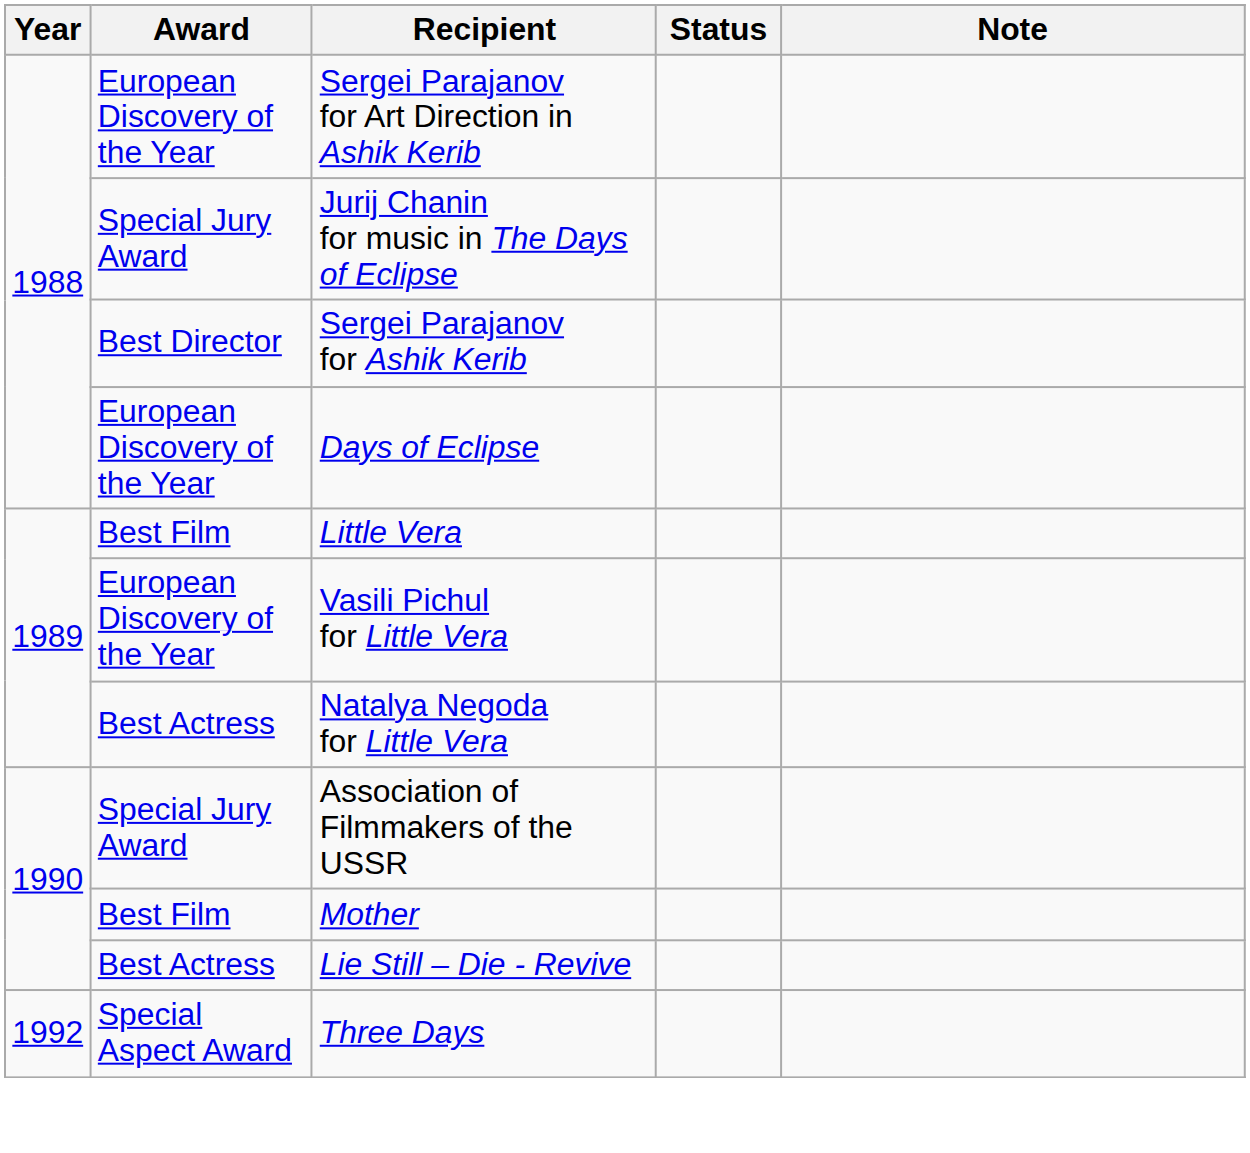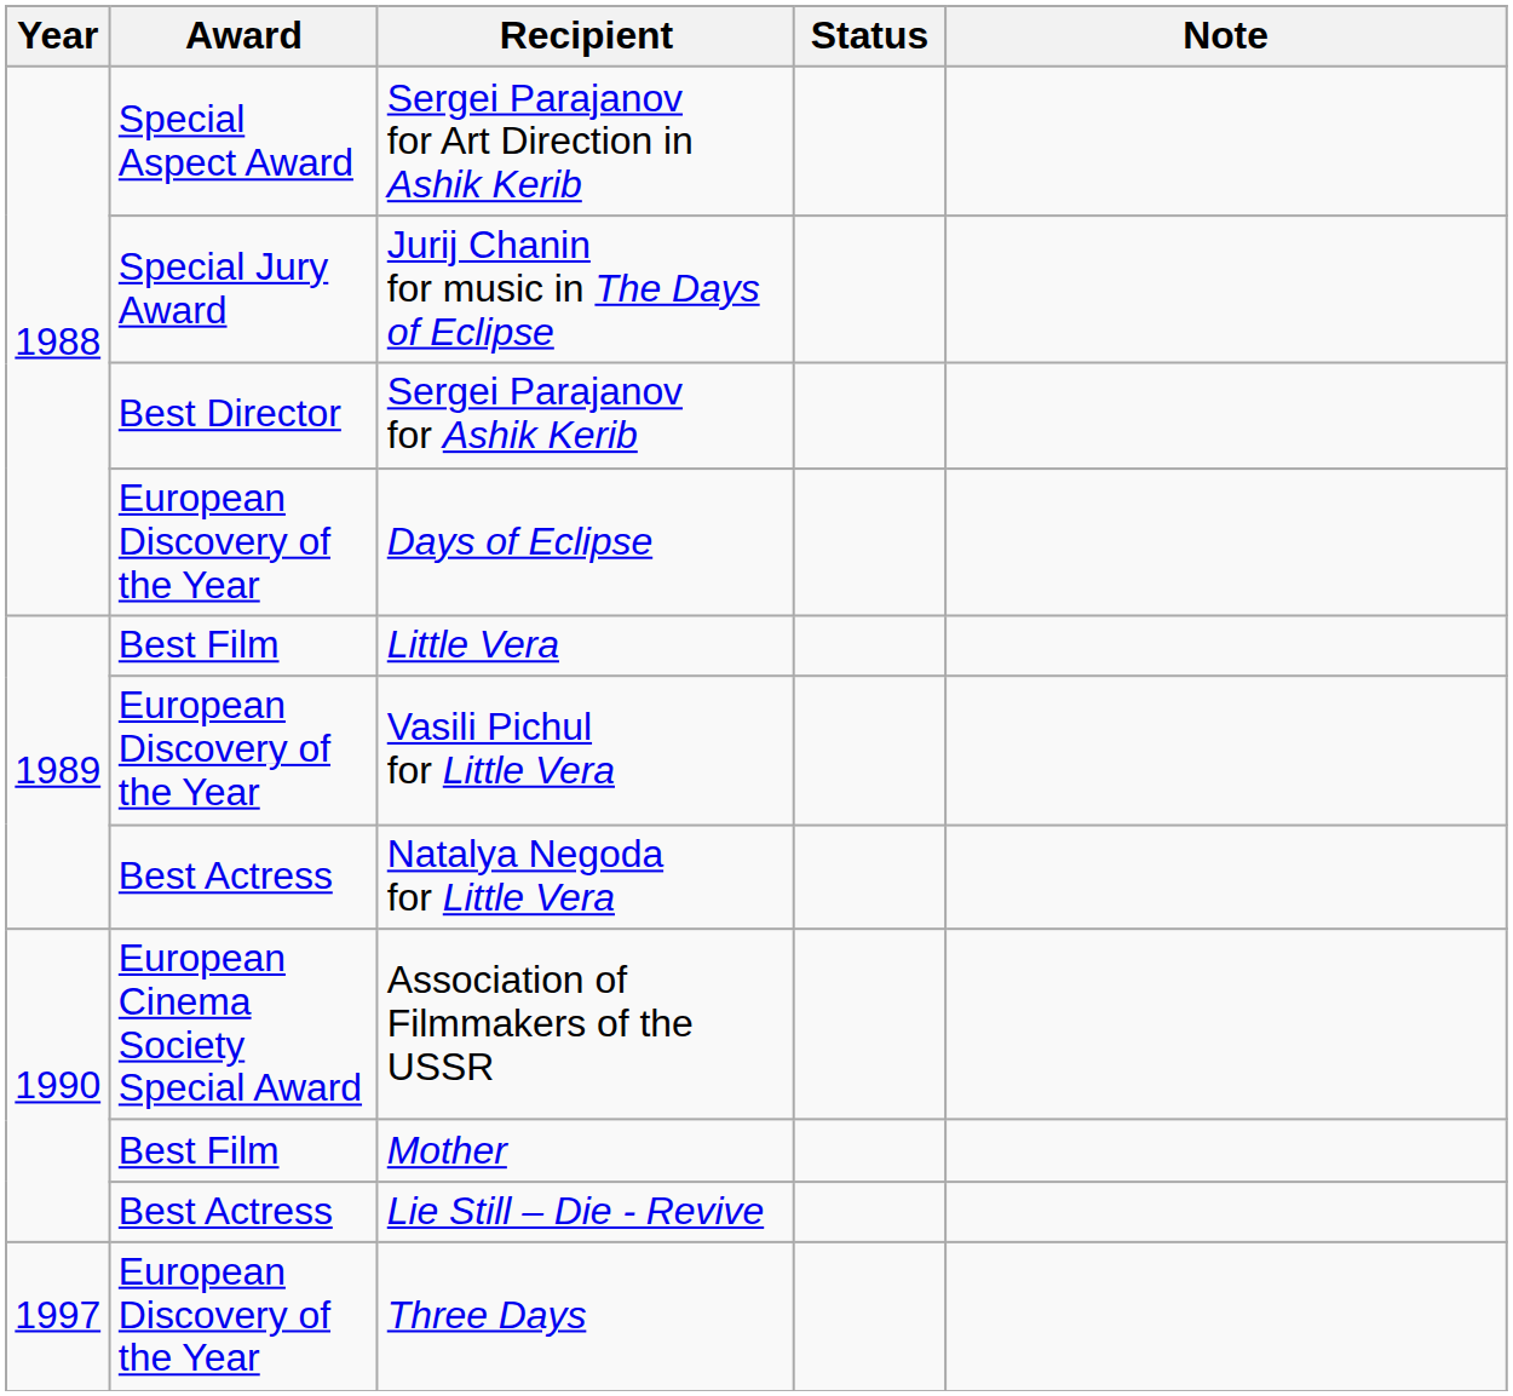Sergei Parajanov for Art Direction in Ashik Kerib | Award: European Discovery of the Year -> Special Aspect Award
Association of Filmmakers of the USSR | Award: Special Jury Award -> European Cinema Society Special Award
Three Days | Year: 1992 -> 1997
Three Days | Award: Special Aspect Award -> European Discovery of the Year
